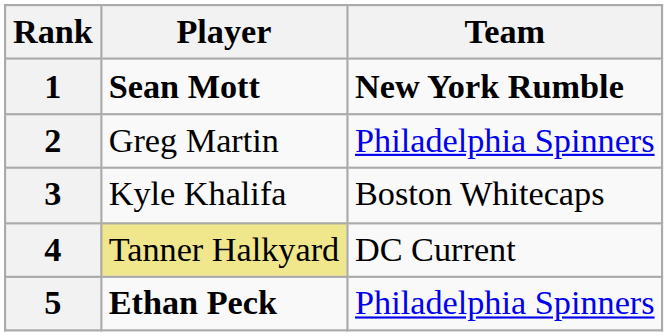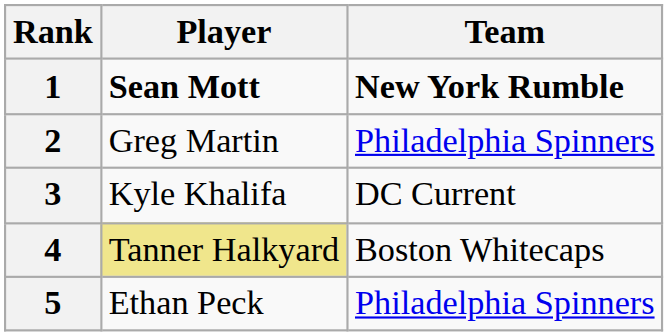3 | Team: Boston Whitecaps -> DC Current
4 | Team: DC Current -> Boston Whitecaps
5 | Player: bold -> normal
